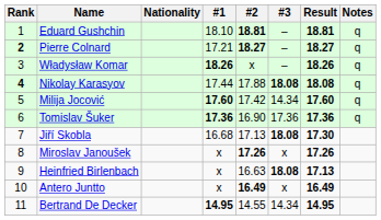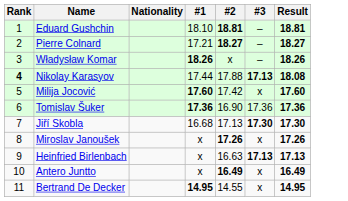- column: Notes | q | q | q | q | q | q
Pierre Colnard | Rank: bold -> normal
Nikolay Karasyov | #3: 18.08 -> 17.13
Milija Jocović | #3: 14.34 -> x
Jiří Skobla | #3: 18.08 -> 17.30
Heinfried Birlenbach | #3: 18.08 -> 17.13
Bertrand De Decker | #3: 14.34 -> x
